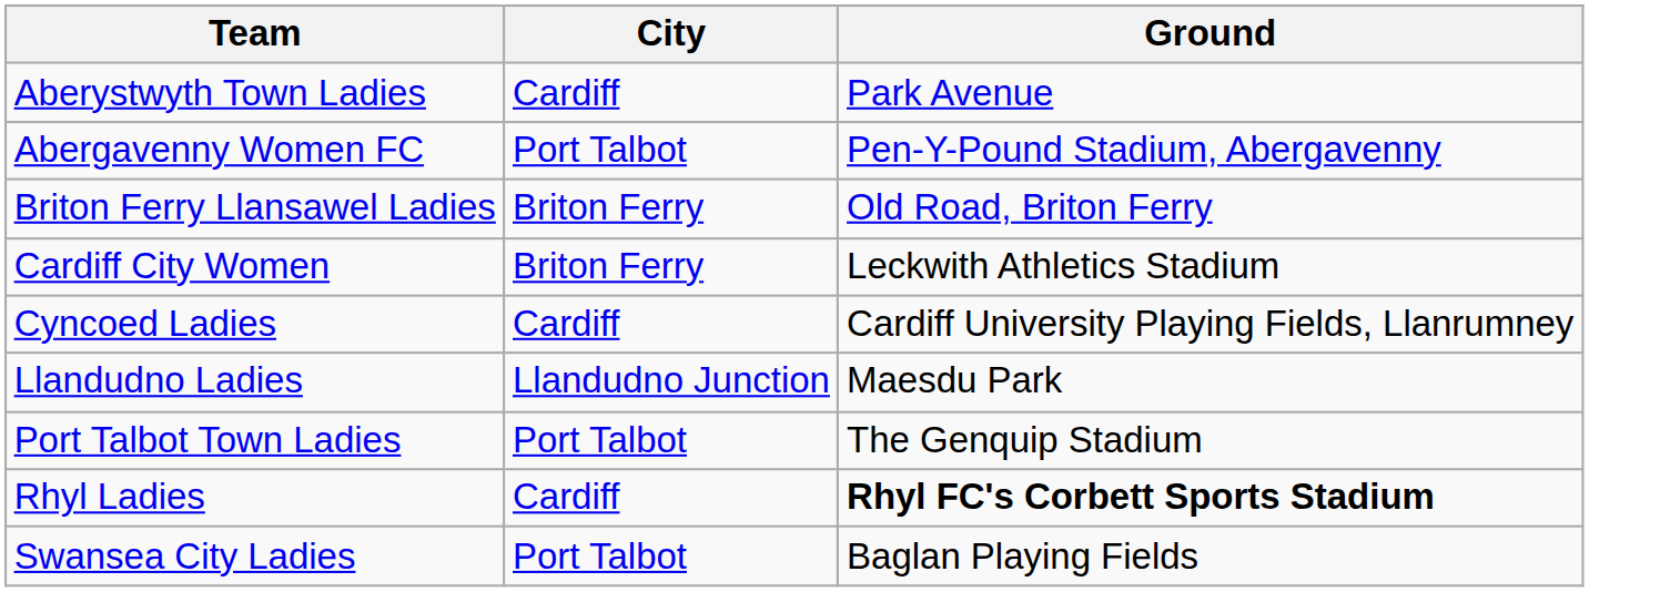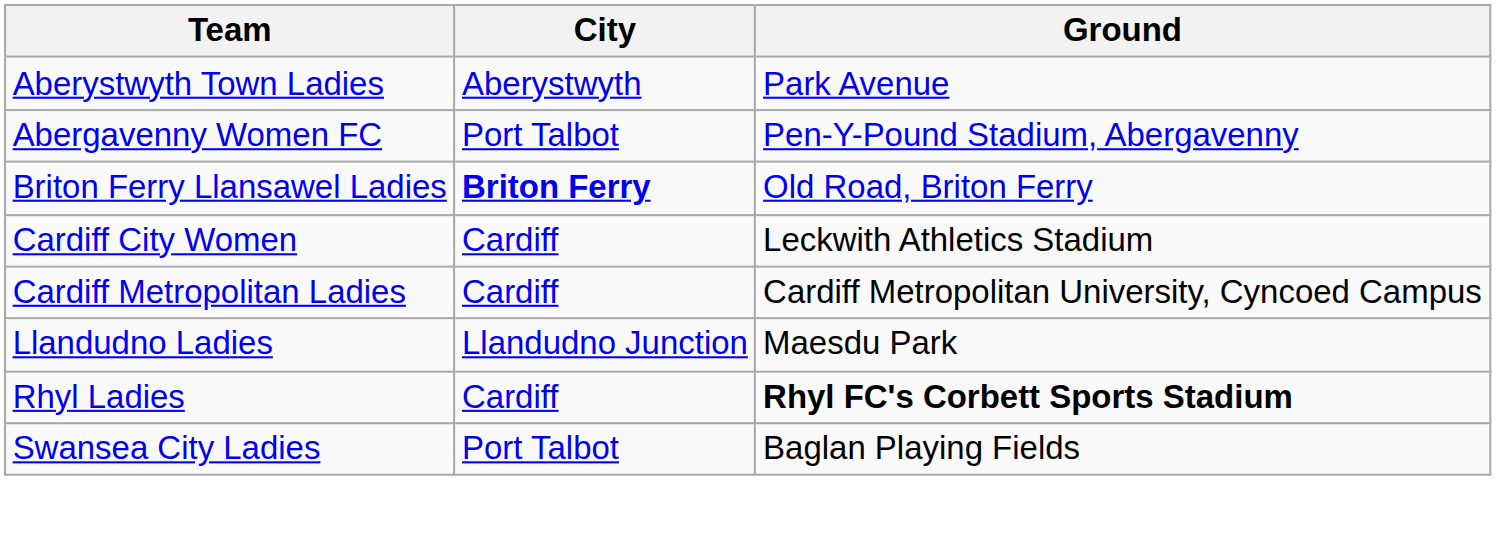Aberystwyth Town Ladies | City: Cardiff -> Aberystwyth
Briton Ferry Llansawel Ladies | City: normal -> bold
Cardiff City Women | City: Briton Ferry -> Cardiff
+ row: Cardiff Metropolitan Ladies | Cardiff | Cardiff Metropolitan University, Cyncoed Campus
- row: Cyncoed Ladies | Cardiff | Cardiff University Playing Fields, Llanrumney
- row: Port Talbot Town Ladies | Port Talbot | The Genquip Stadium
